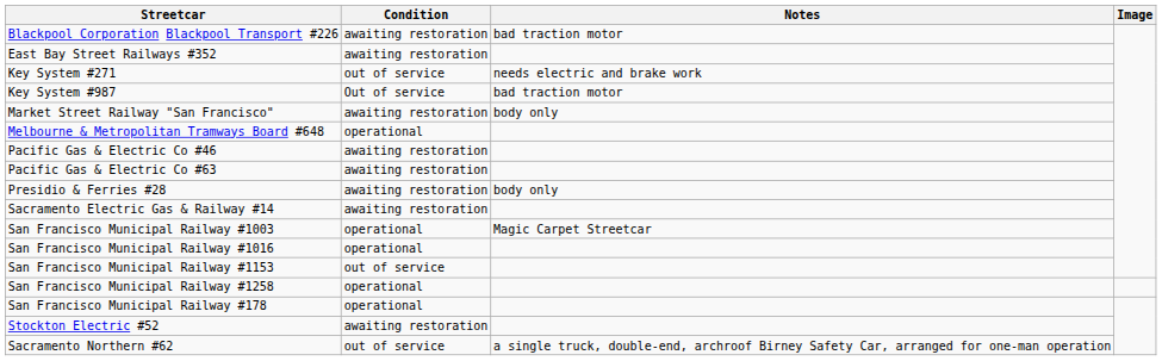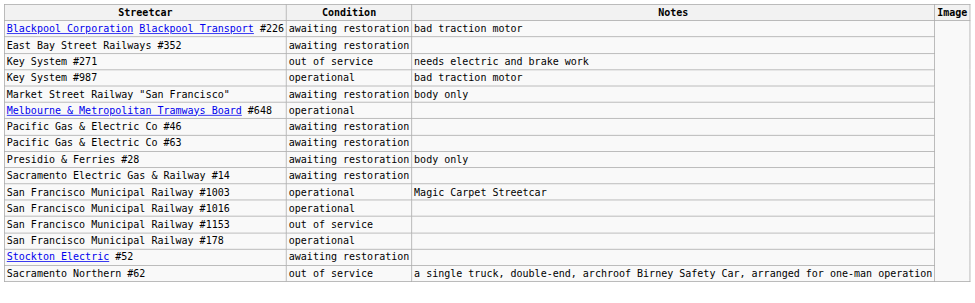Key System #987 | Condition: Out of service -> operational
- row: San Francisco Municipal Railway #1258 | operational
